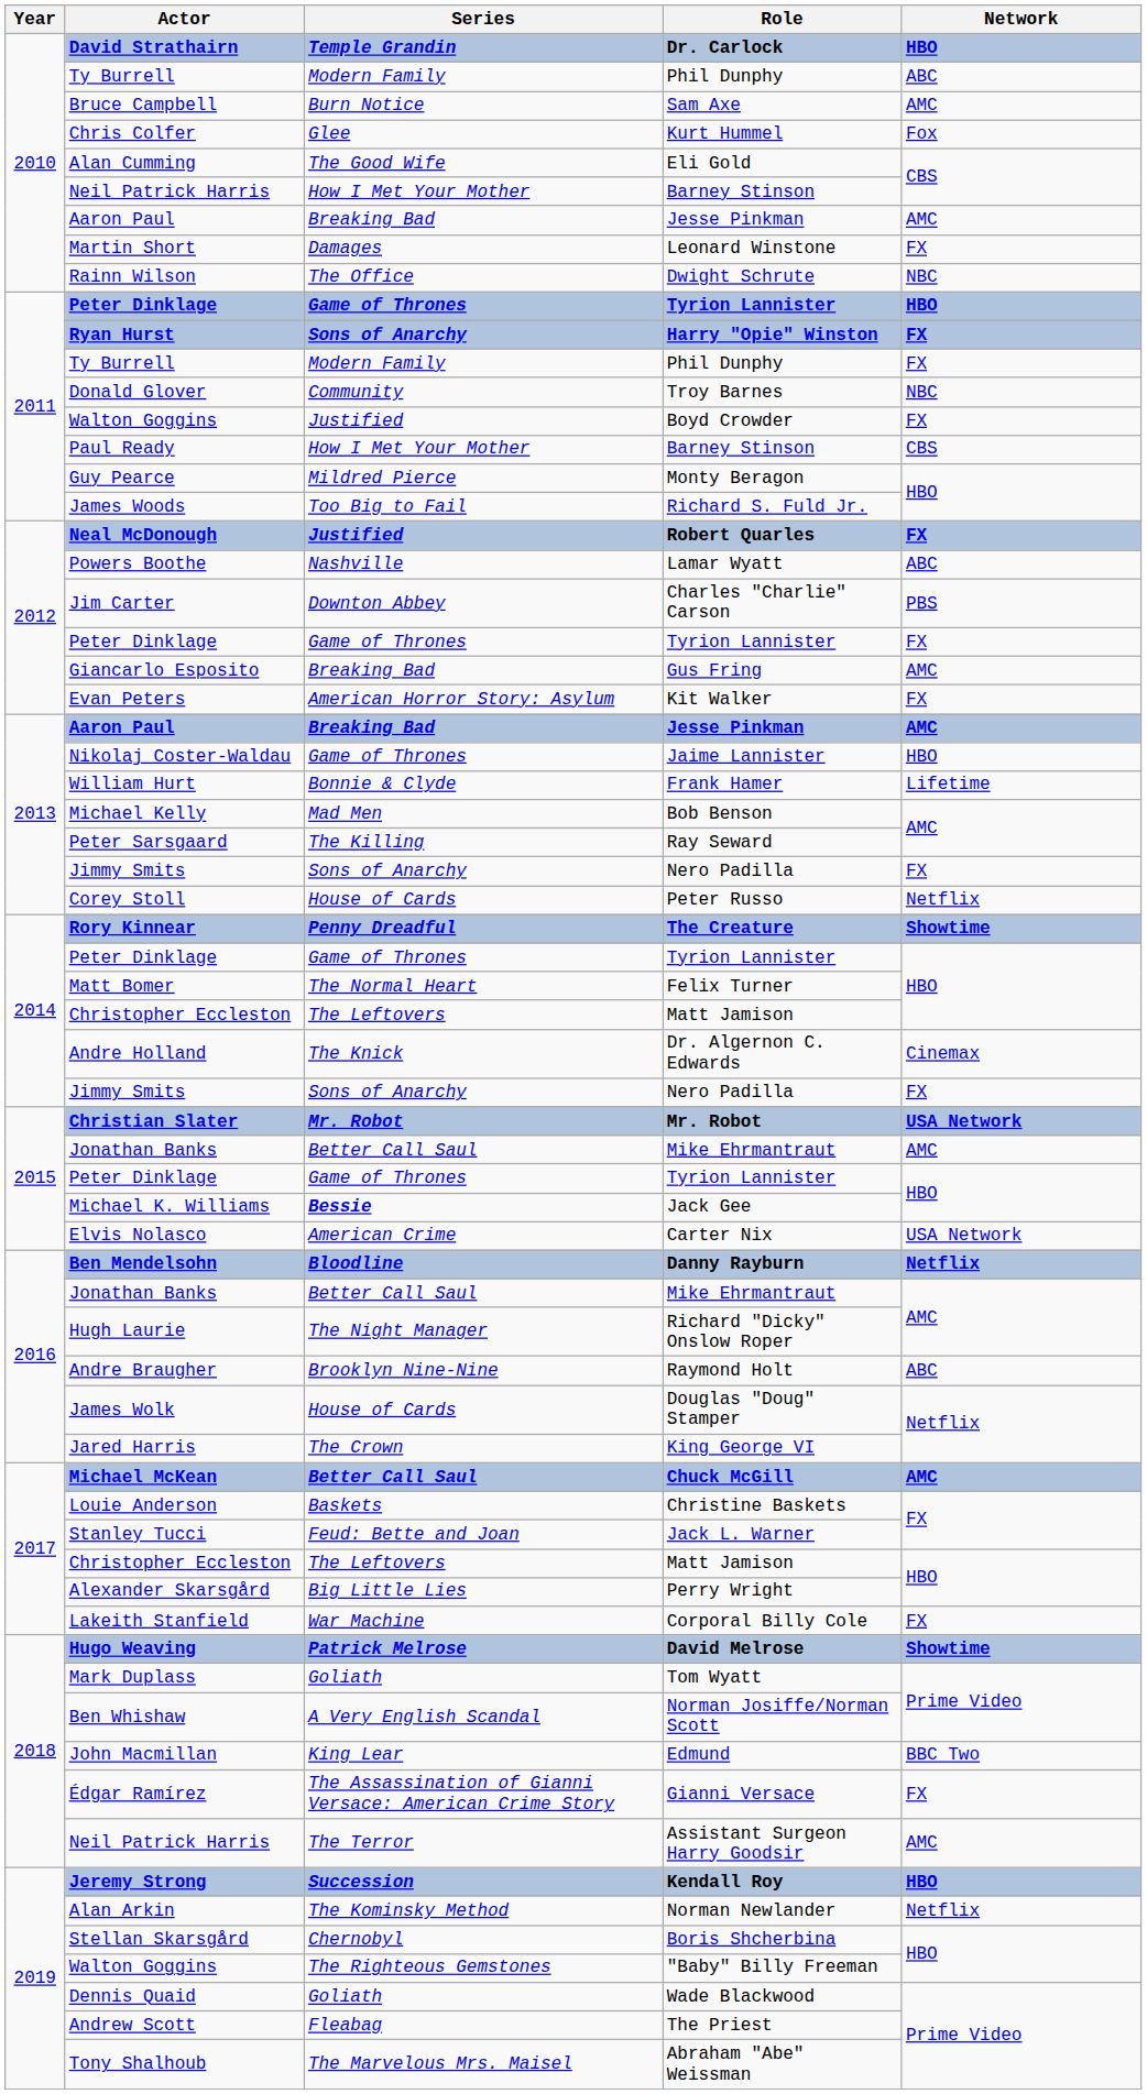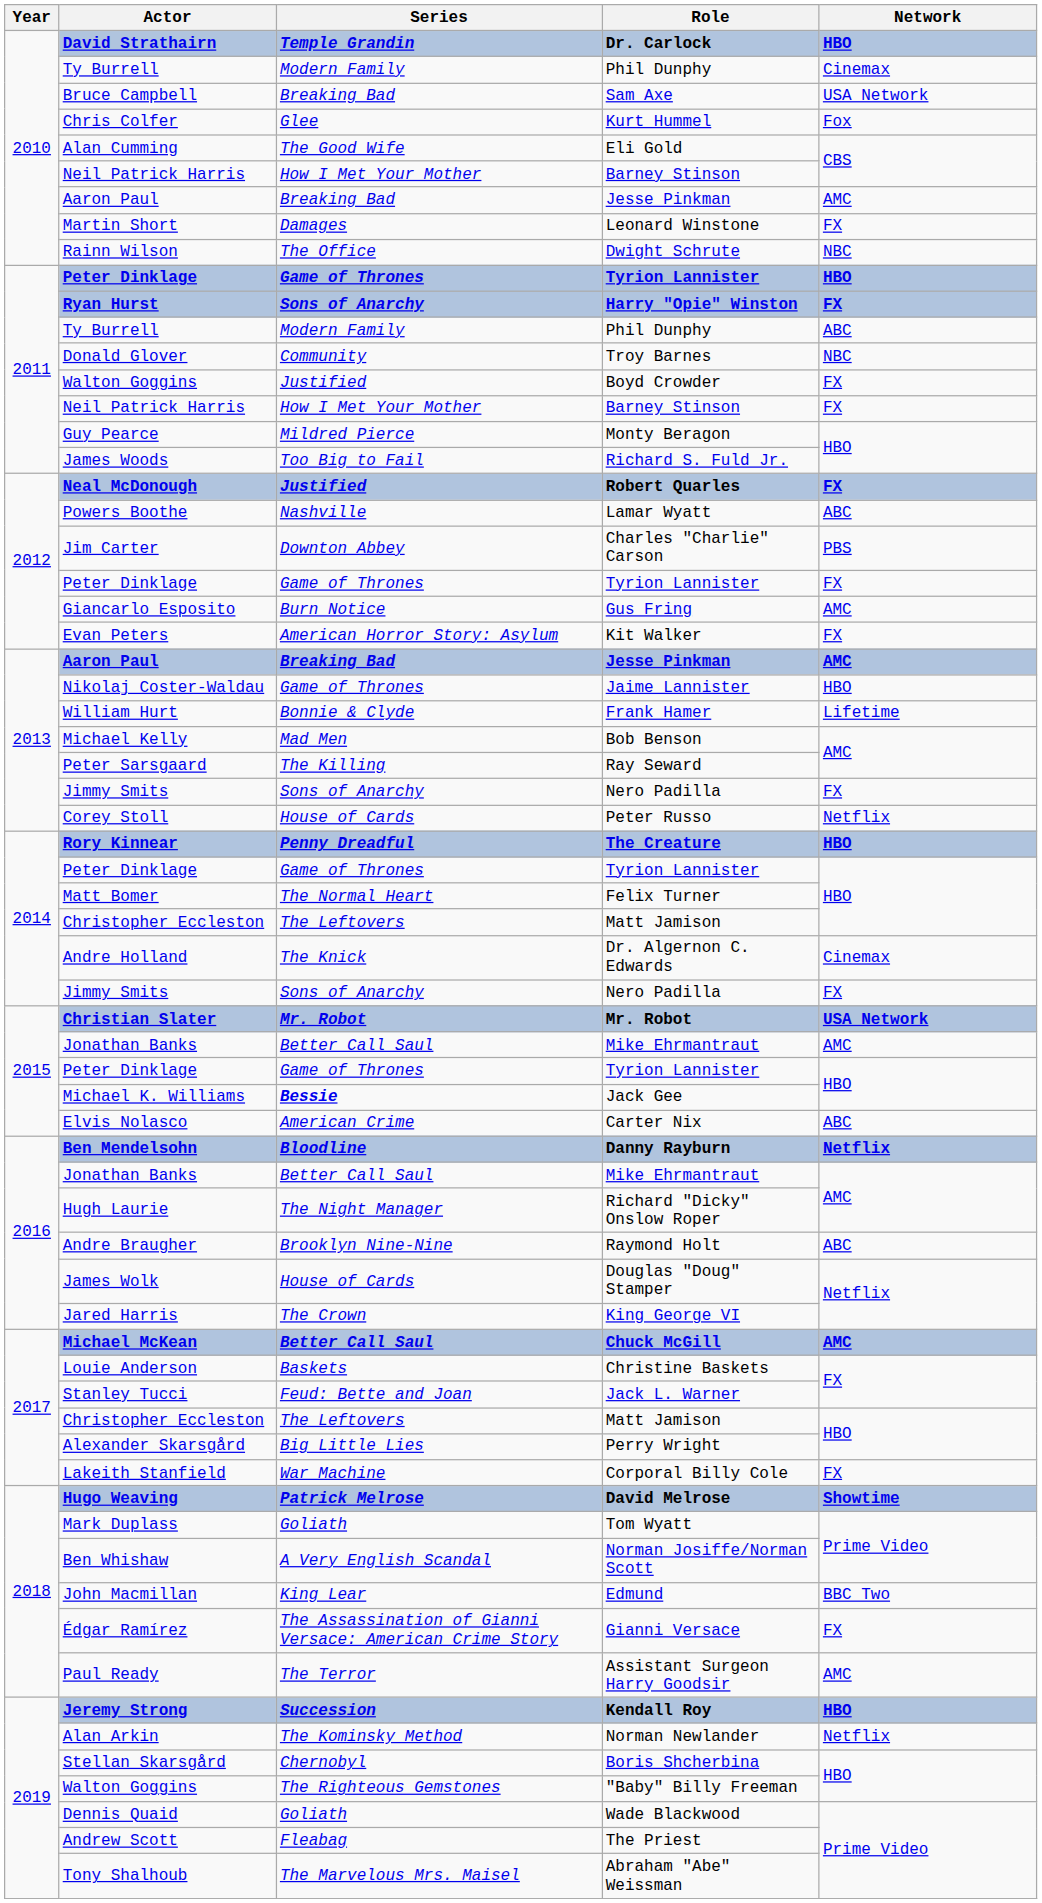2010 / Phil Dunphy | Network: ABC -> Cinemax
Sam Axe | Series: Burn Notice -> Breaking Bad
Sam Axe | Network: AMC -> USA Network
2011 / Phil Dunphy | Network: FX -> ABC
2011 / Barney Stinson | Actor: Paul Ready -> Neil Patrick Harris
2011 / Barney Stinson | Network: CBS -> FX
Gus Fring | Series: Breaking Bad -> Burn Notice
The Creature | Network: Showtime -> HBO
Carter Nix | Network: USA Network -> ABC
Assistant Surgeon Harry Goodsir | Actor: Neil Patrick Harris -> Paul Ready
